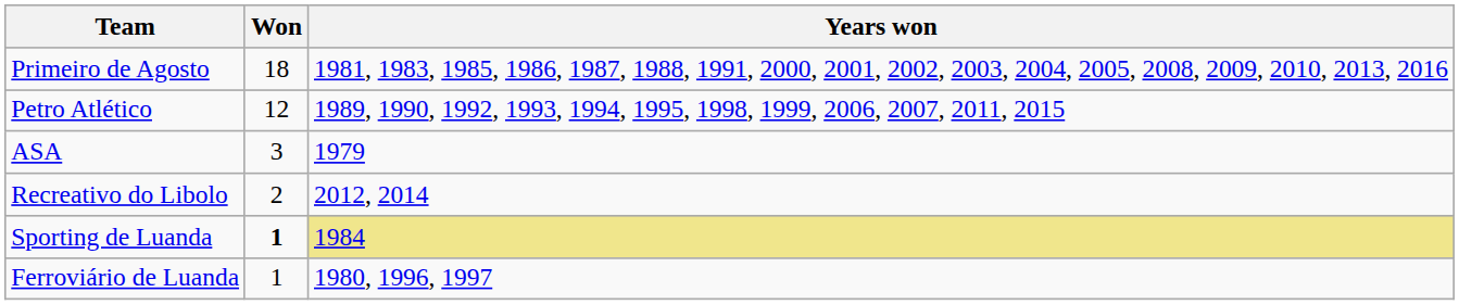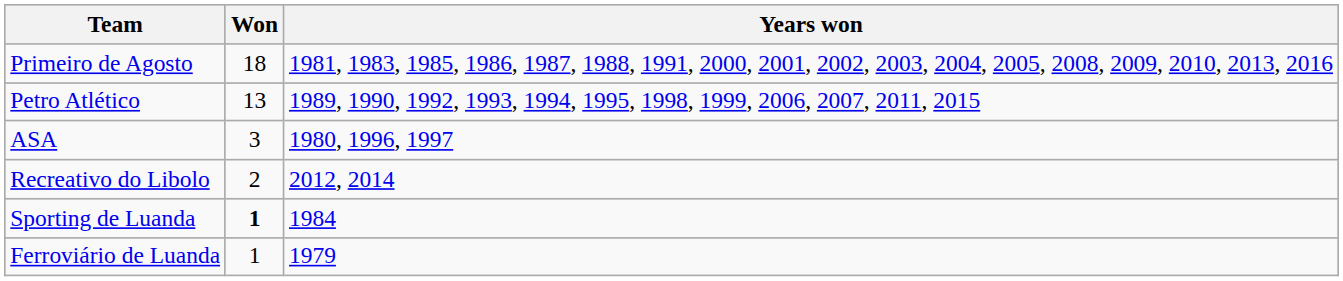Petro Atlético | Won: 12 -> 13
ASA | Years won: 1979 -> 1980, 1996, 1997
Sporting de Luanda | Years won: khaki background -> no background
Ferroviário de Luanda | Years won: 1980, 1996, 1997 -> 1979
